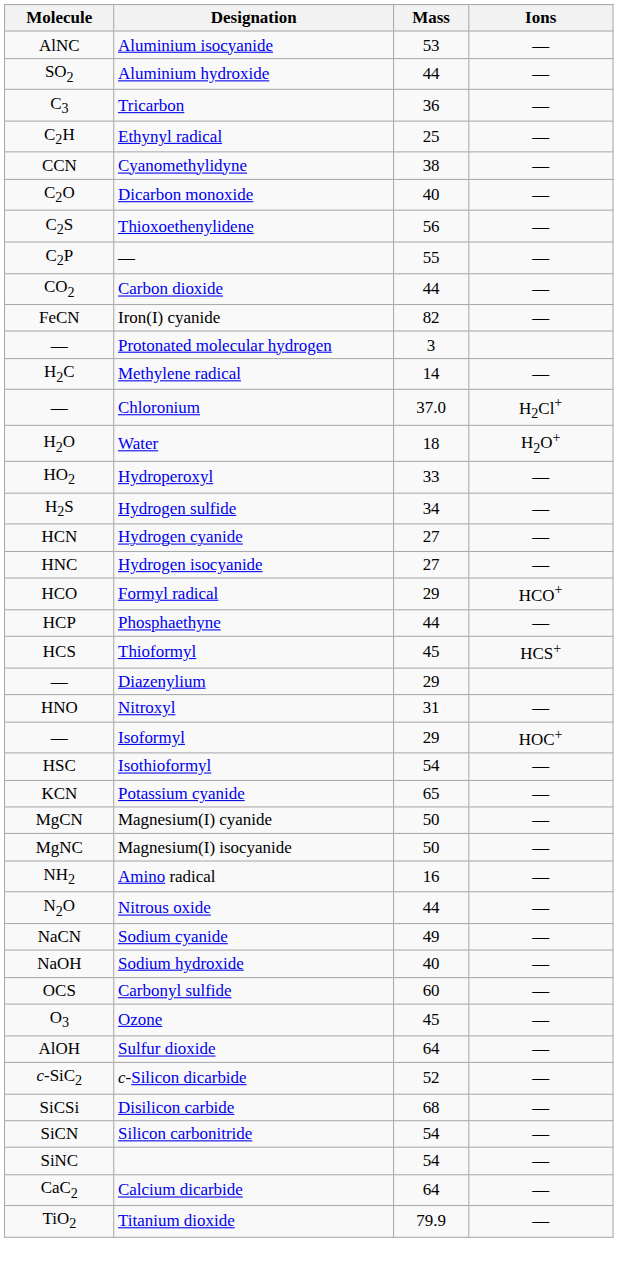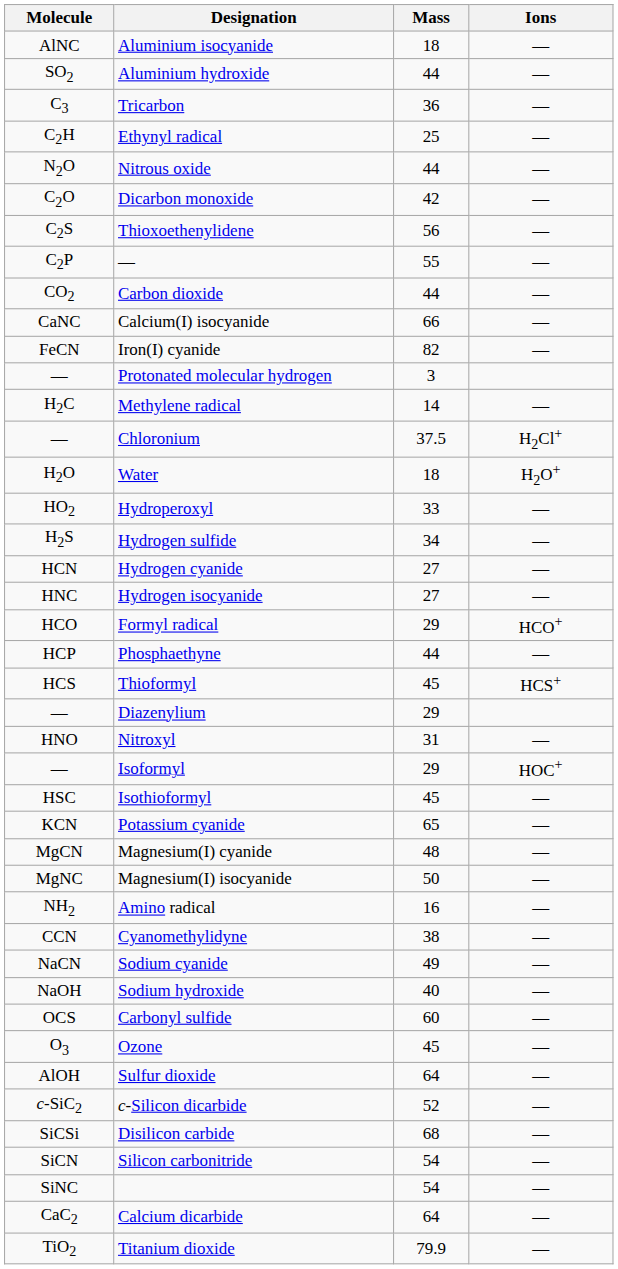Aluminium isocyanide | Mass: 53 -> 18
rows swapped: Cyanomethylidyne <-> Nitrous oxide
Dicarbon monoxide | Mass: 40 -> 42
+ row: CaNC | Calcium(I) isocyanide | 66 | —
Chloronium | Mass: 37.0 -> 37.5
Isothioformyl | Mass: 54 -> 45
Magnesium(I) cyanide | Mass: 50 -> 48
